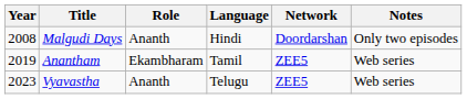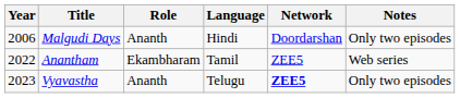Malgudi Days | Year: 2008 -> 2006
Anantham | Year: 2019 -> 2022
Vyavastha | Network: normal -> bold
Vyavastha | Notes: Web series -> Only two episodes
